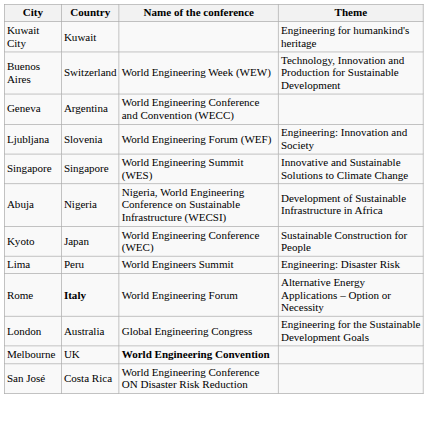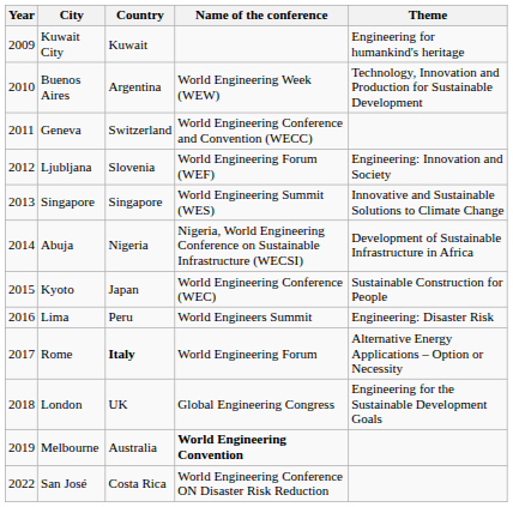+ column: Year | 2009 | 2010 | 2011 | 2012 | 2013 | 2014 | 2015 | 2016 | 2017 | 2018 | 2019 | 2022
Buenos Aires | Country: Switzerland -> Argentina
Geneva | Country: Argentina -> Switzerland
London | Country: Australia -> UK
Melbourne | Country: UK -> Australia
